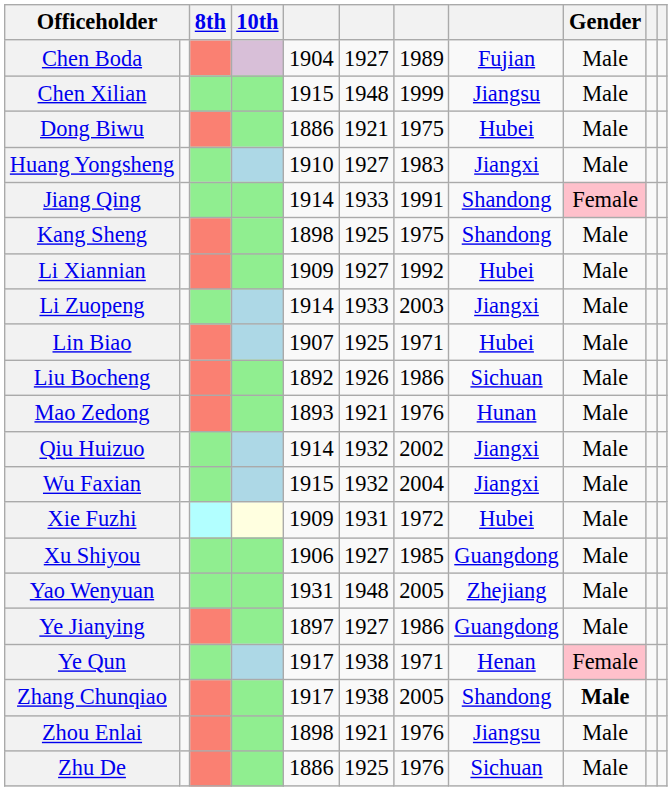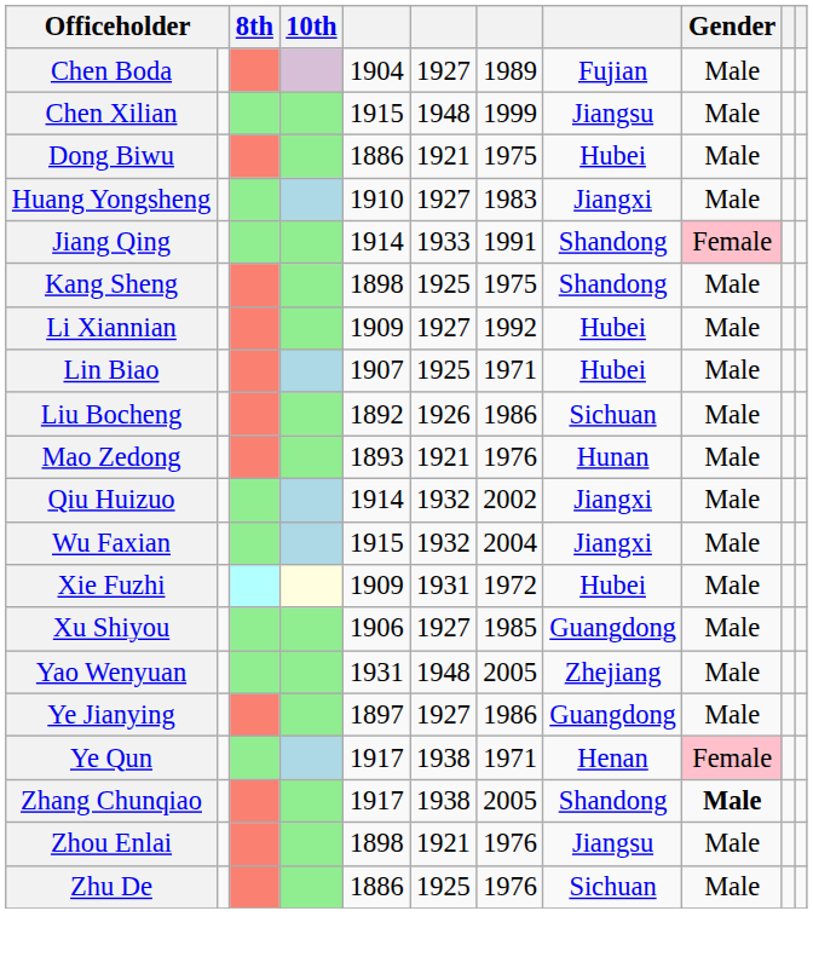- row: Li Zuopeng | 1914 | 1933 | 2003 | Jiangxi | Male
